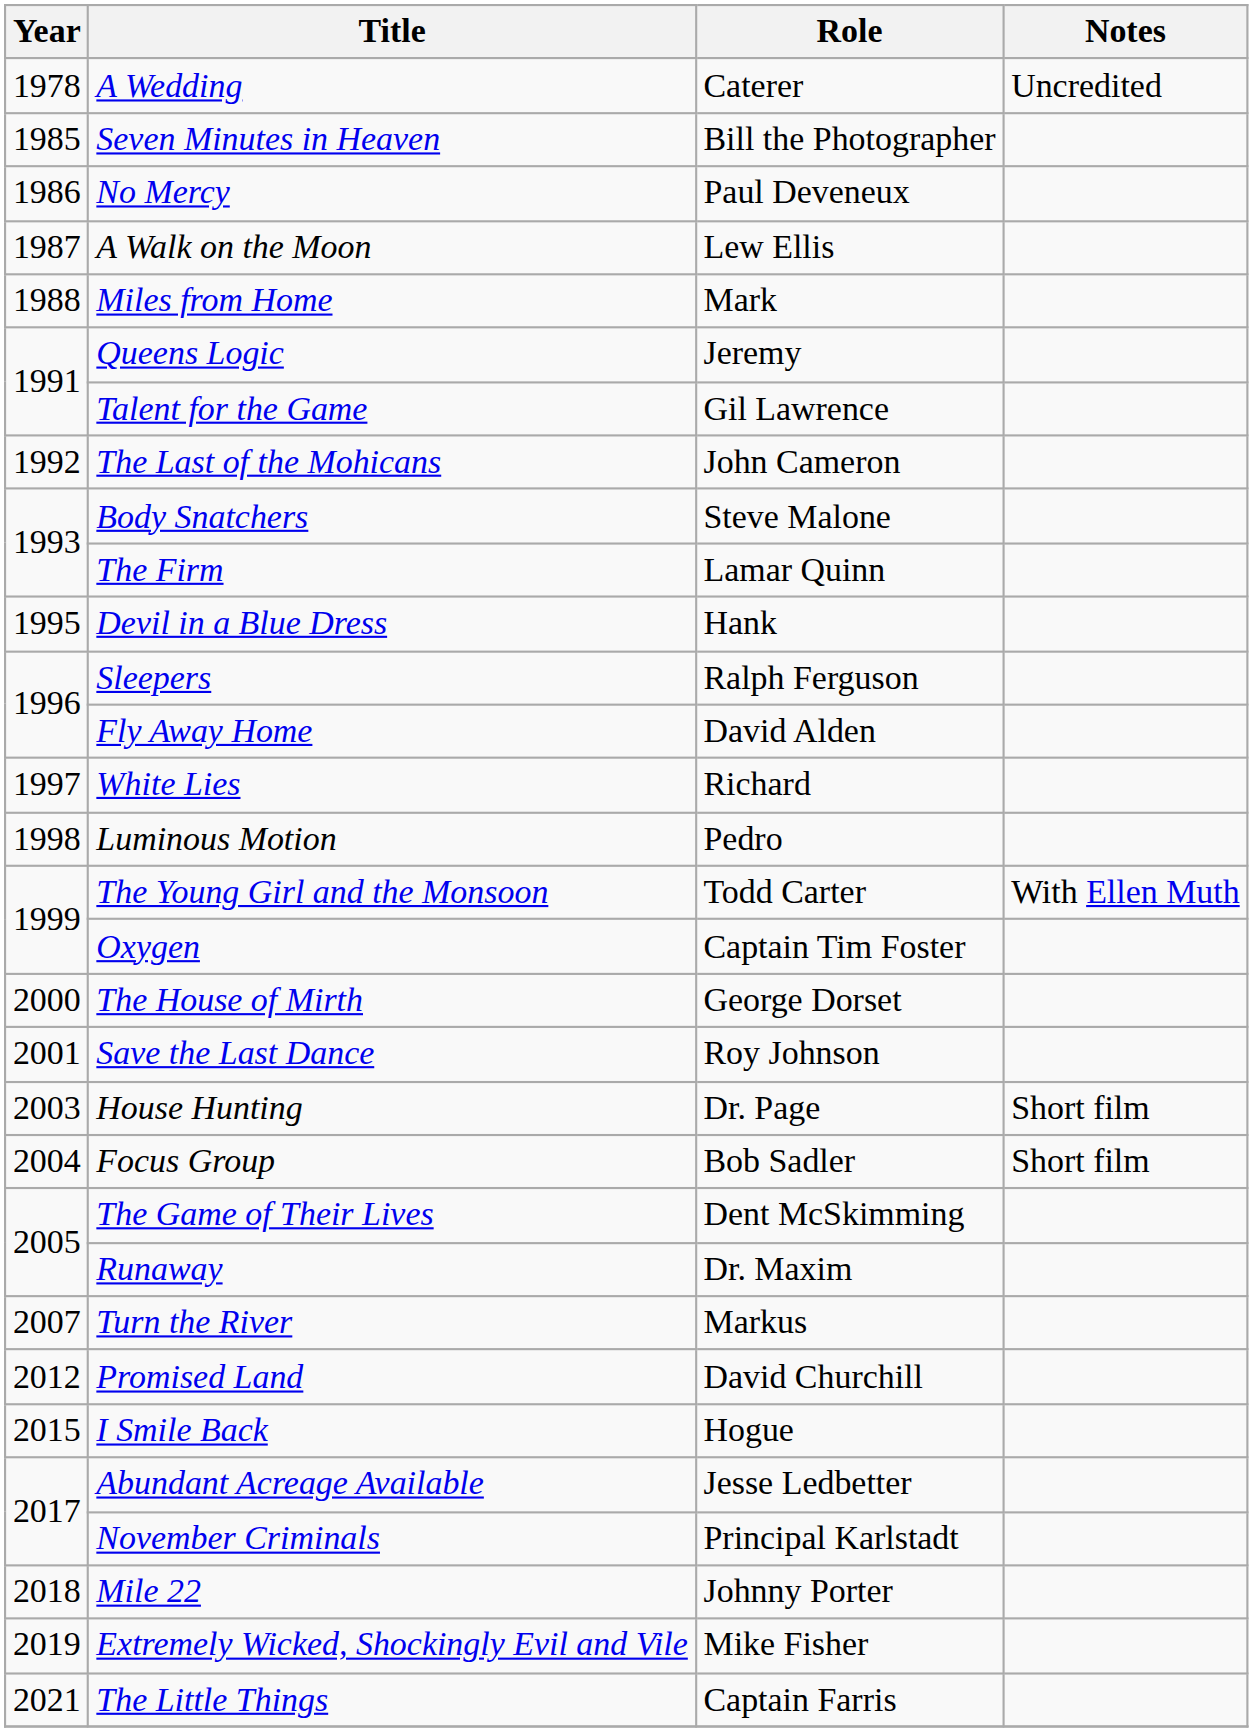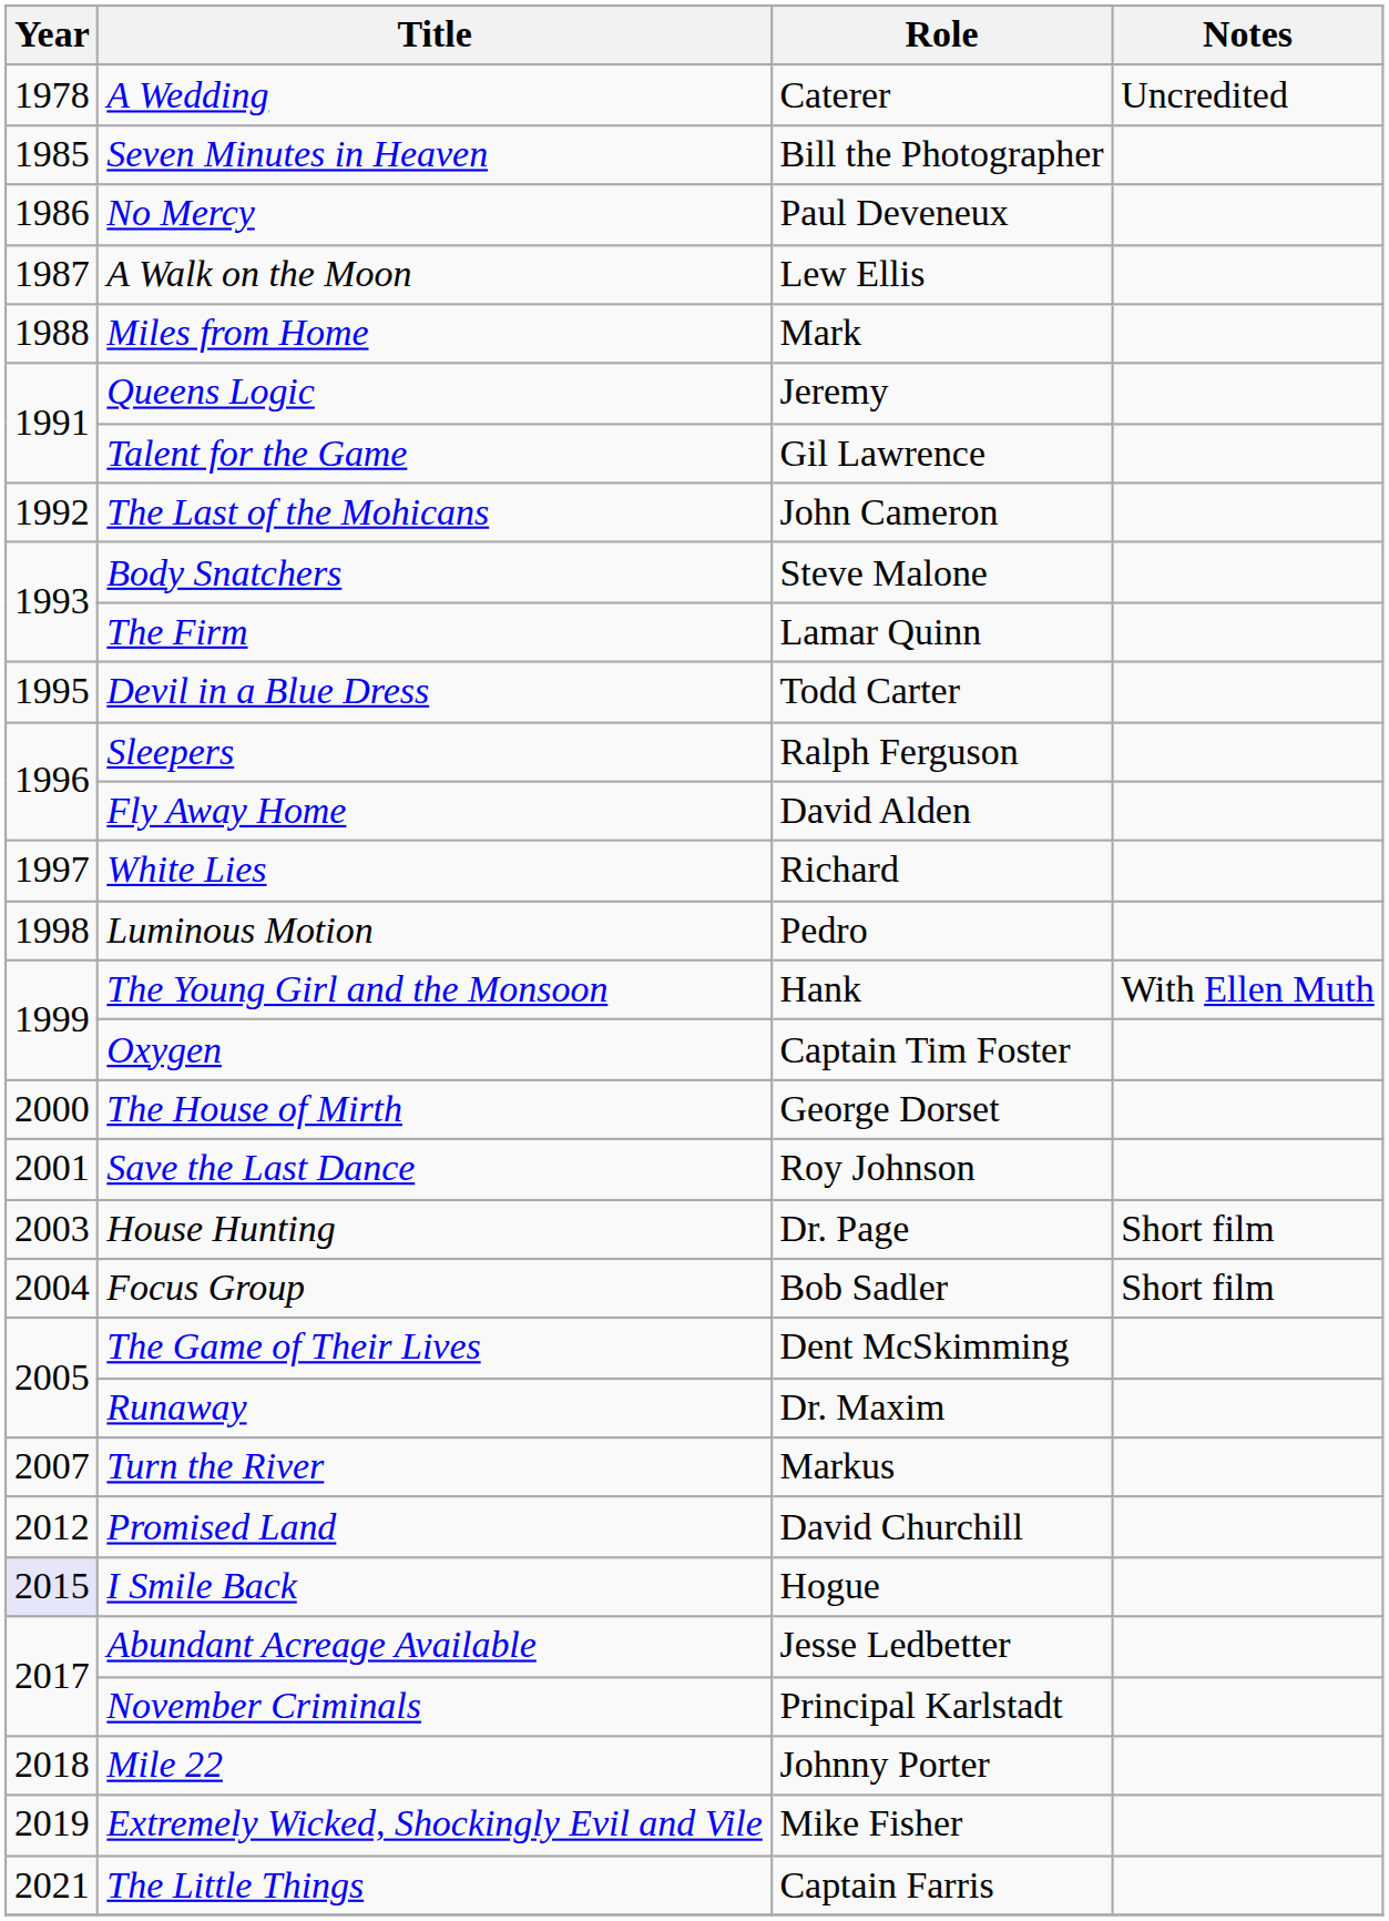Devil in a Blue Dress | Role: Hank -> Todd Carter
The Young Girl and the Monsoon | Role: Todd Carter -> Hank
I Smile Back | Year: no background -> lavender background
